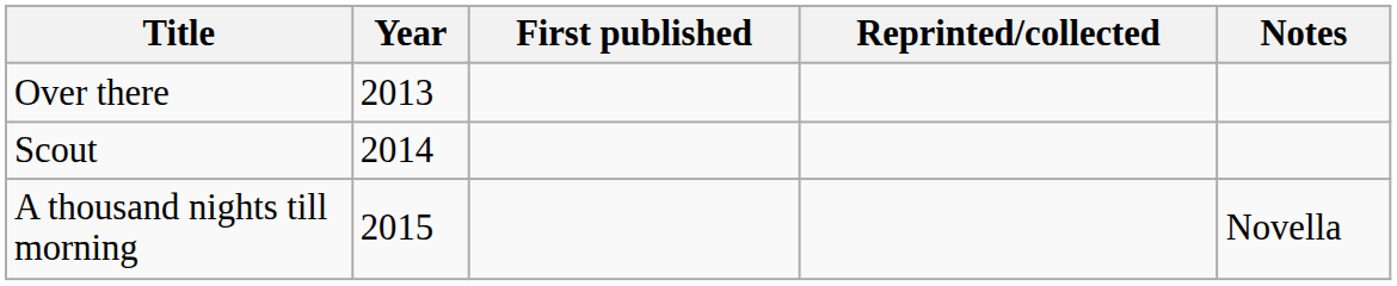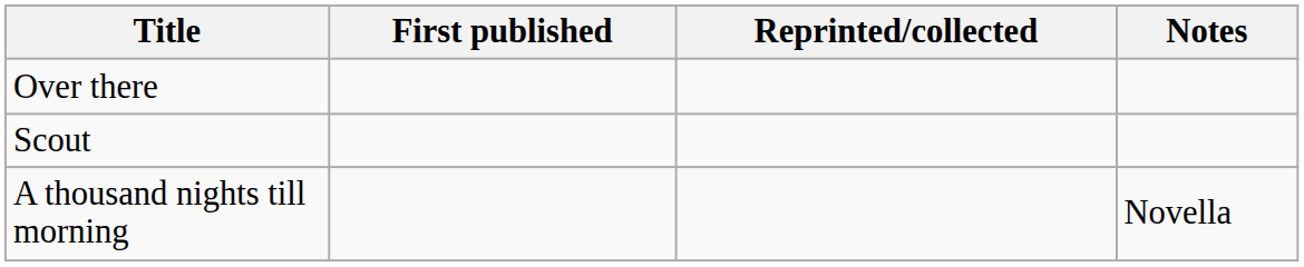- column: Year | 2013 | 2014 | 2015
